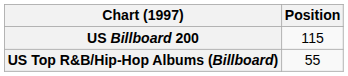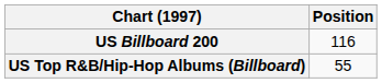US Billboard 200 | Position: 115 -> 116
